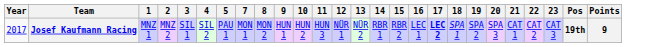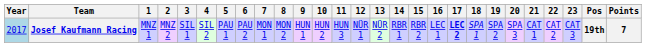+ column: 6 | PAU 2
Josef Kaufmann Racing | Year: no background -> lightblue background
Josef Kaufmann Racing | Points: 9 -> 7
